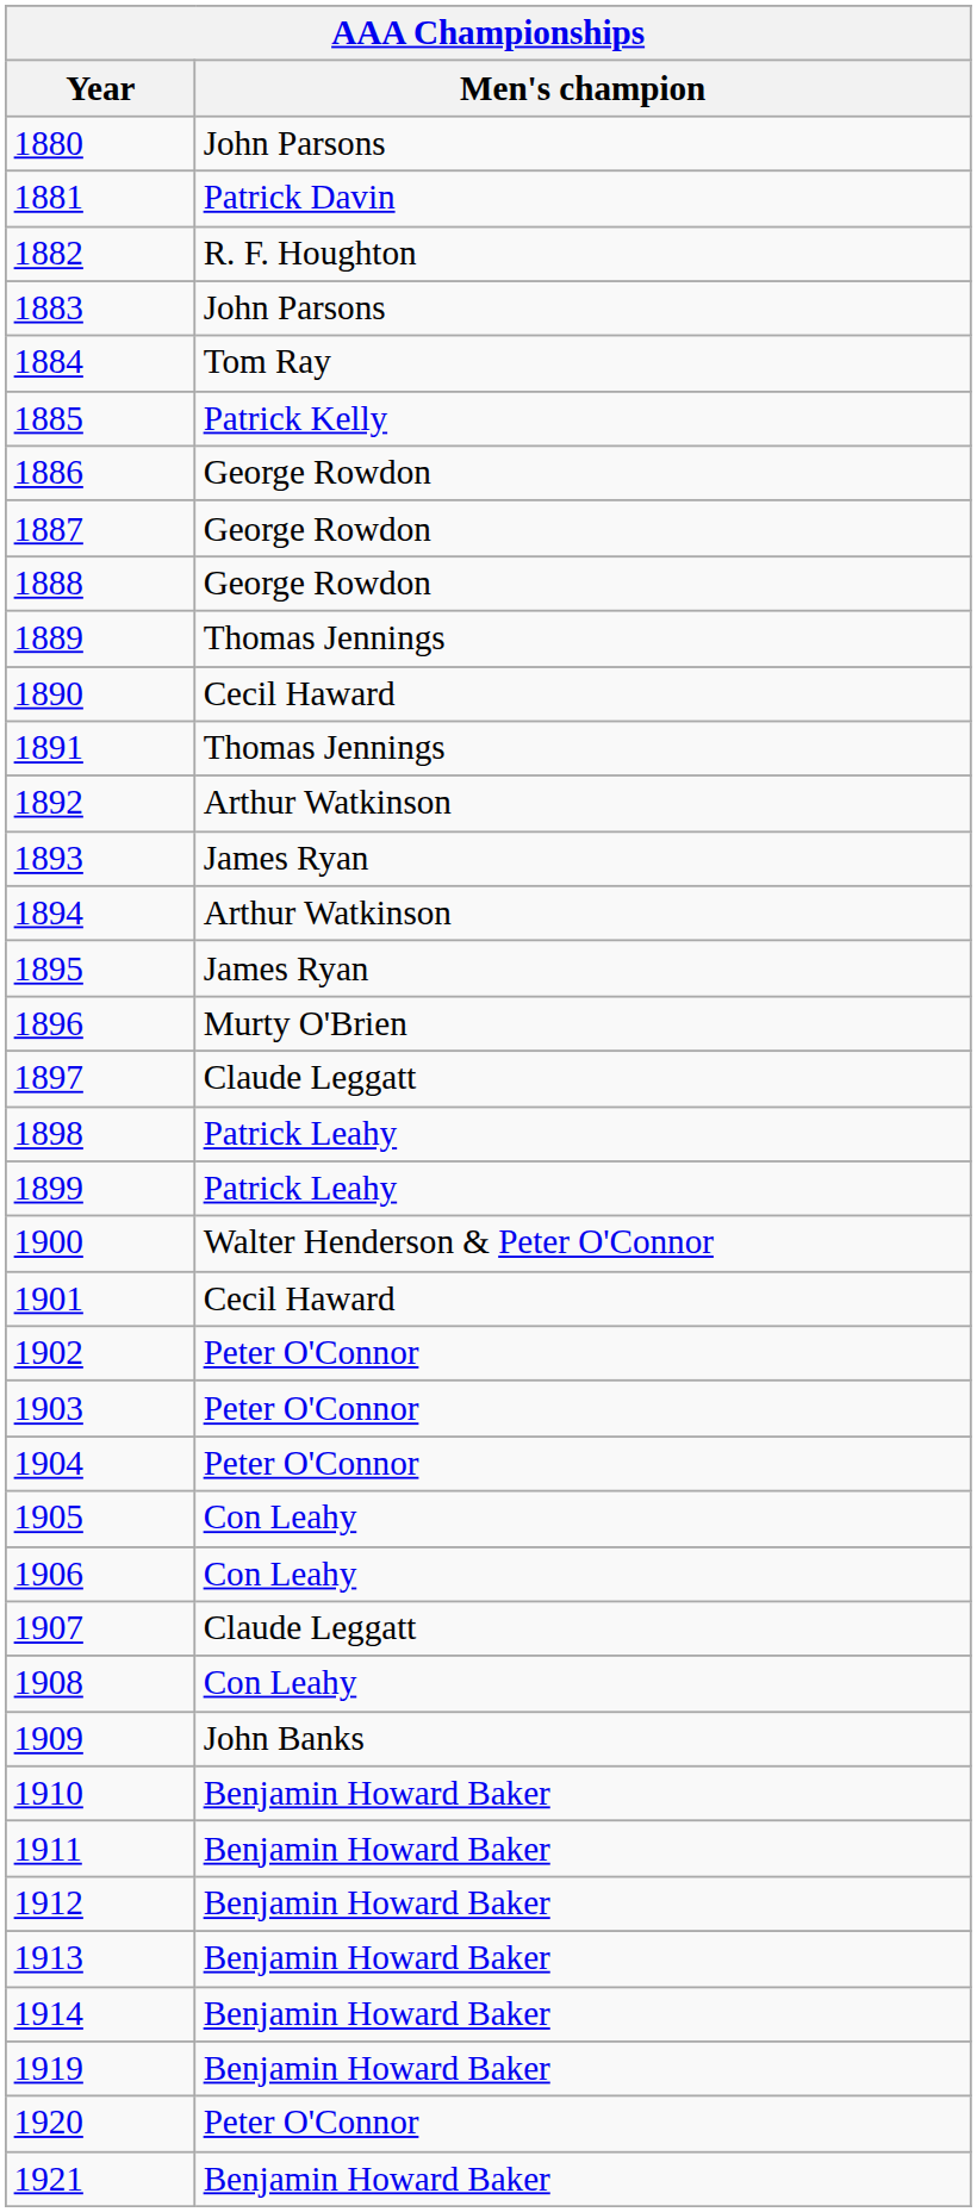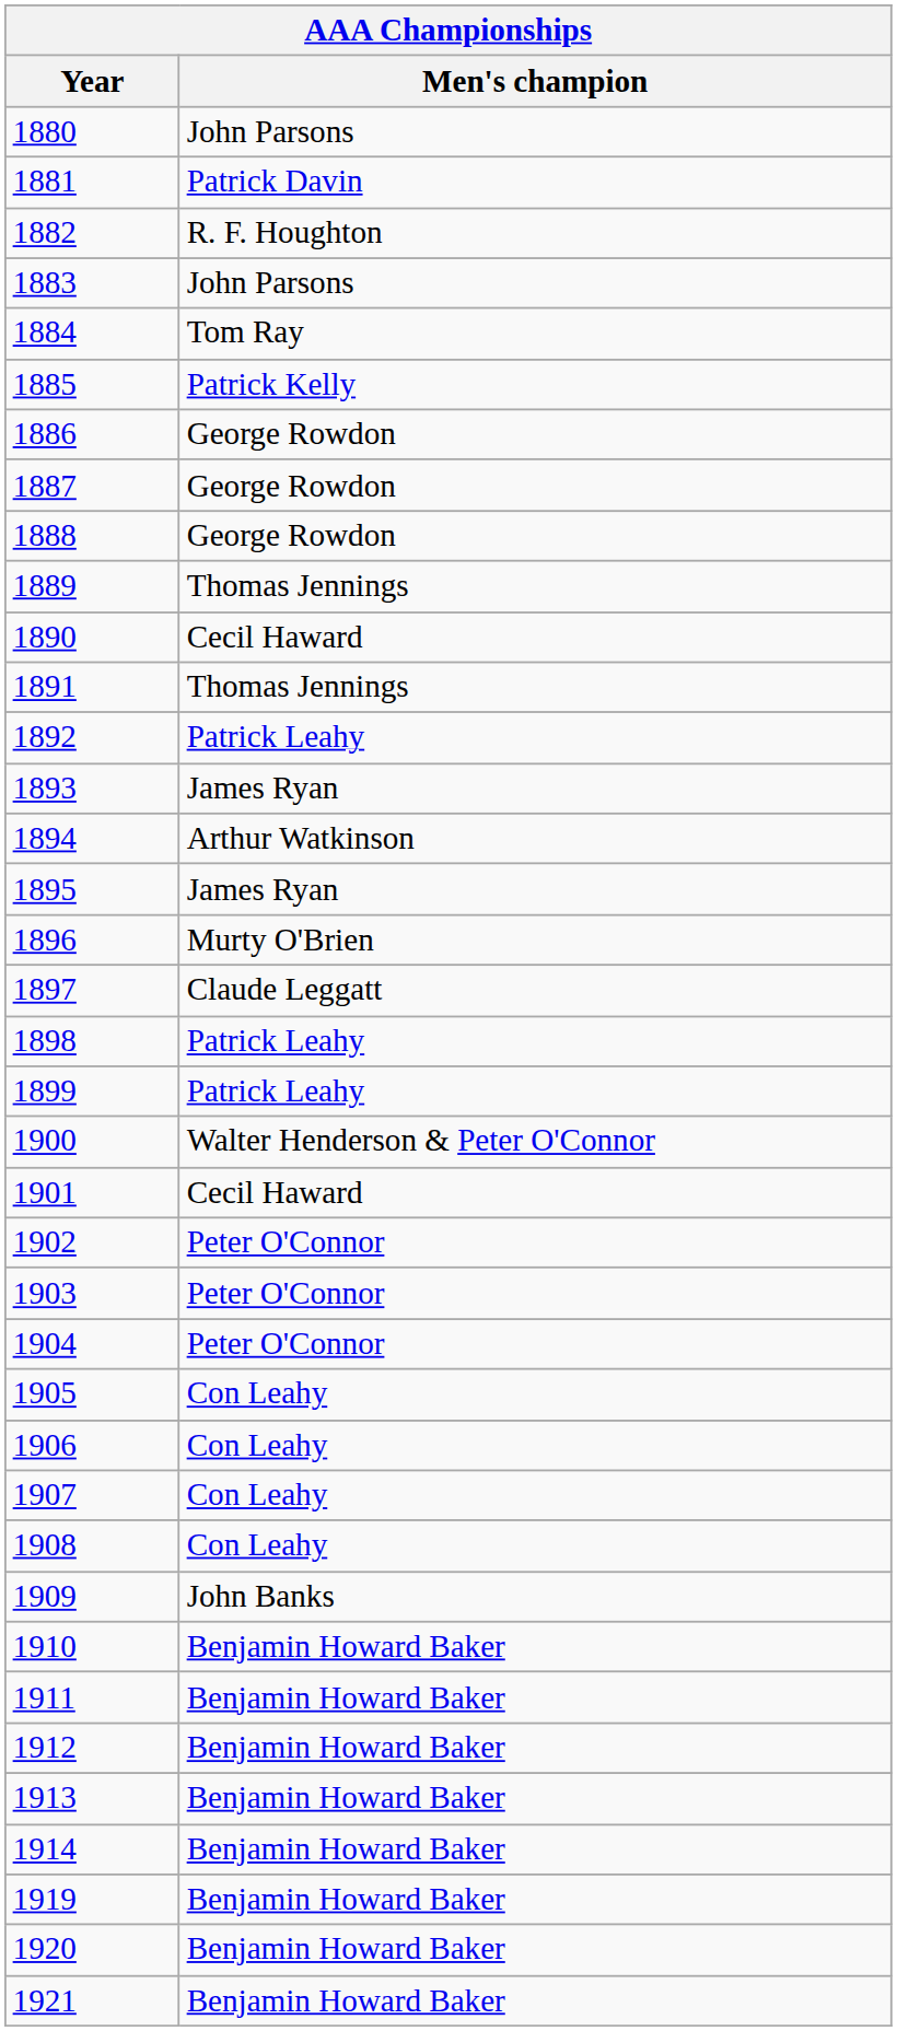1892 | Men's champion: Arthur Watkinson -> Patrick Leahy
1907 | Men's champion: Claude Leggatt -> Con Leahy
1920 | Men's champion: Peter O'Connor -> Benjamin Howard Baker
